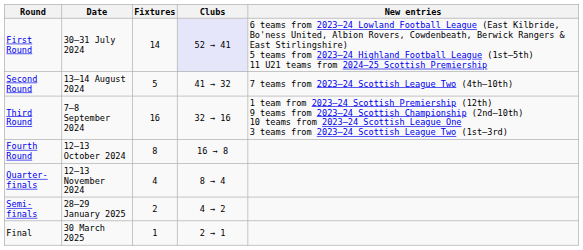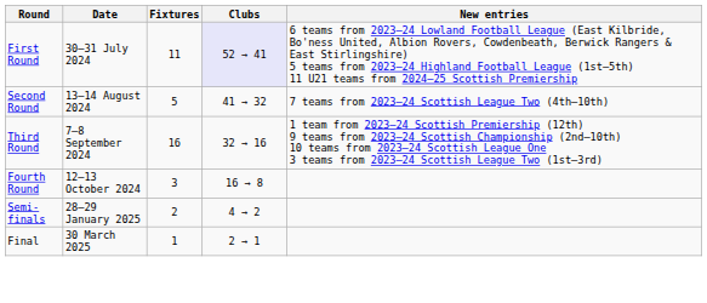First Round | Fixtures: 14 -> 11
Fourth Round | Fixtures: 8 -> 3
- row: Quarter-finals | 12–13 November 2024 | 4 | 8 → 4
